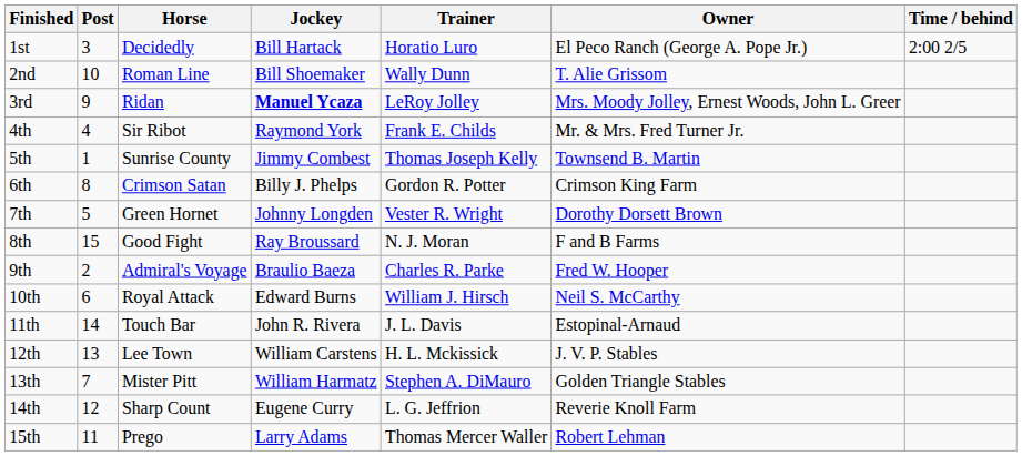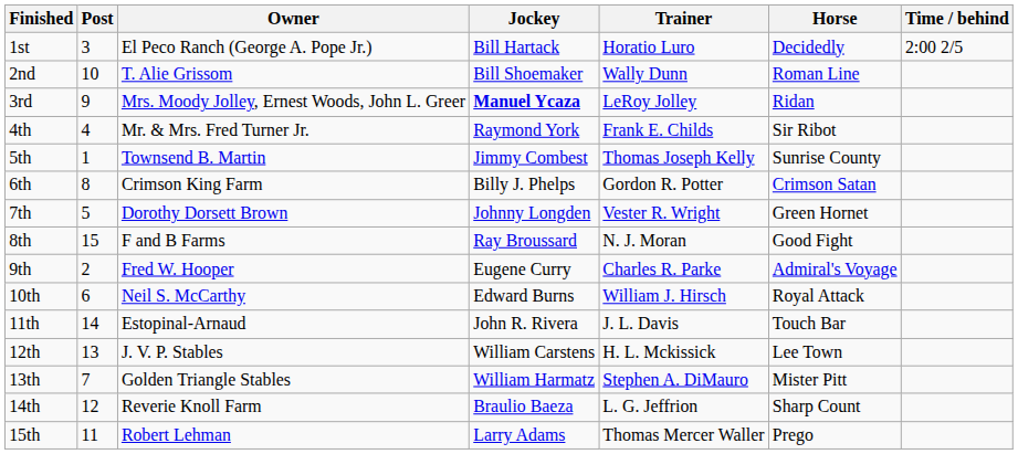columns swapped: Horse <-> Owner
9th | Jockey: Braulio Baeza -> Eugene Curry
14th | Jockey: Eugene Curry -> Braulio Baeza
